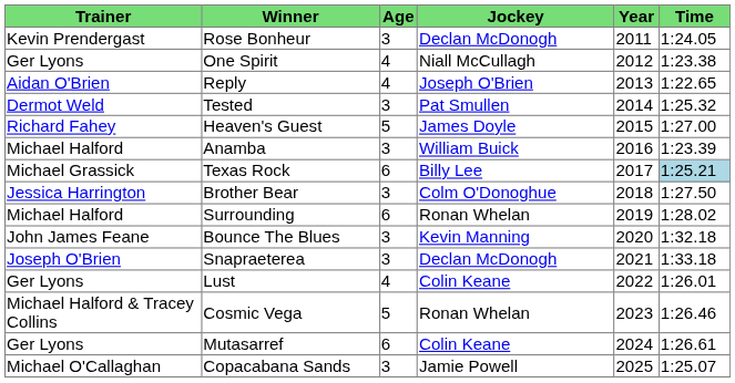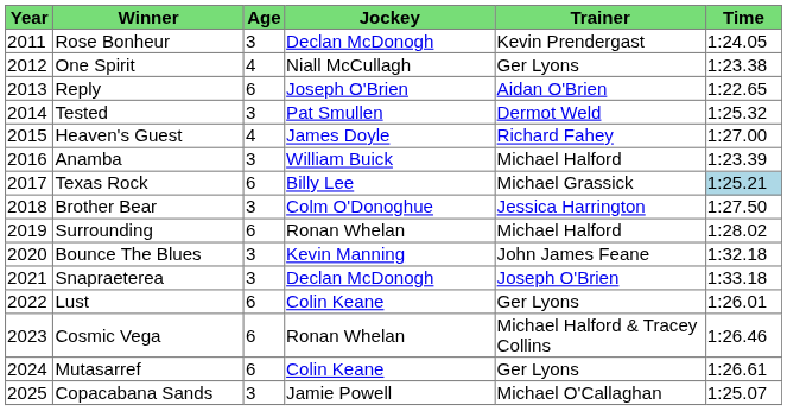columns swapped: Year <-> Trainer
Reply | Age: 4 -> 6
Heaven's Guest | Age: 5 -> 4
Lust | Age: 4 -> 6
Cosmic Vega | Age: 5 -> 6
